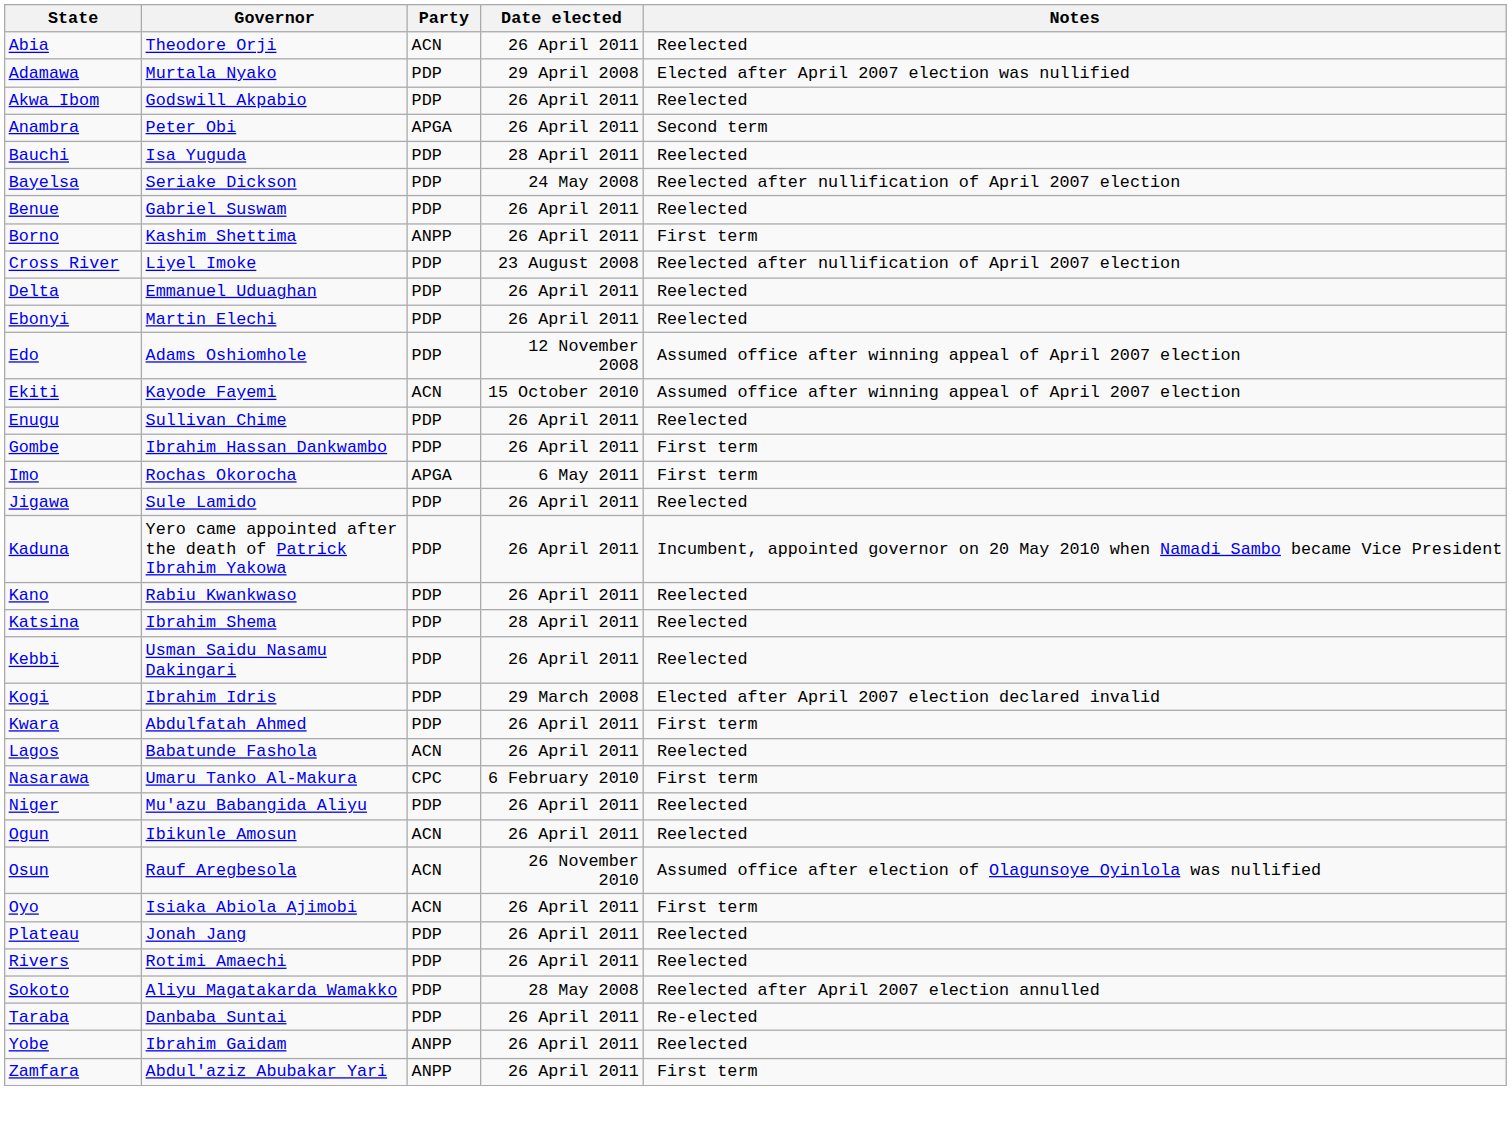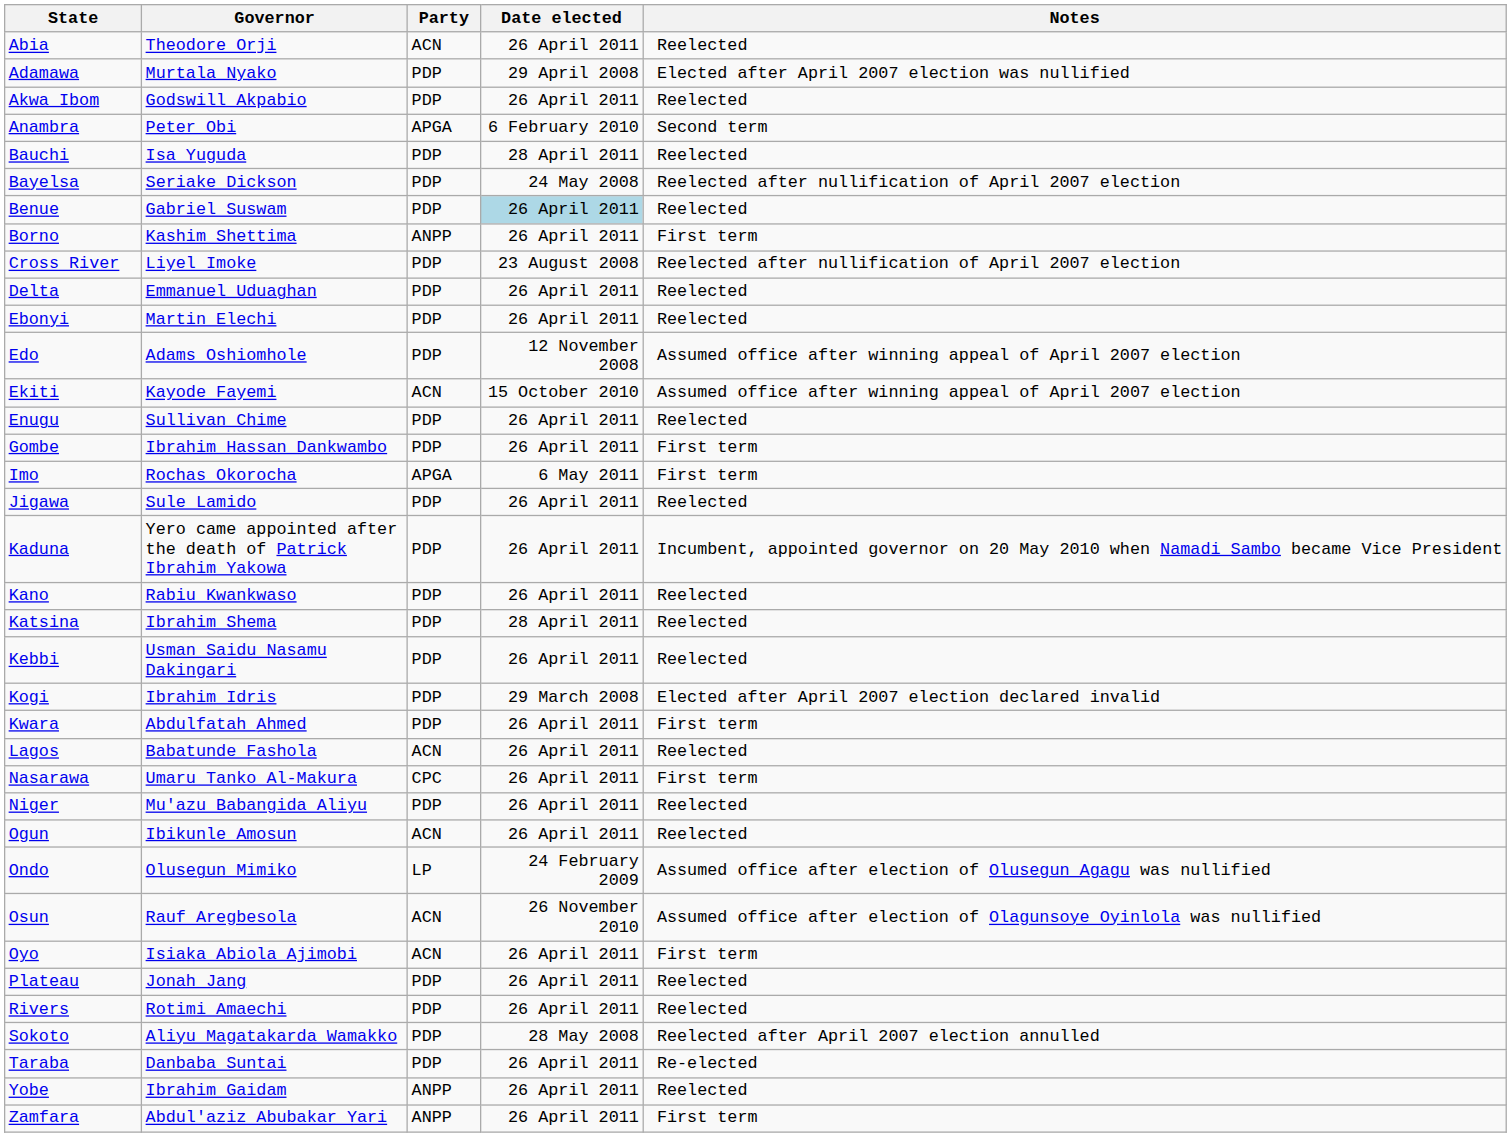Anambra | Date elected: 26 April 2011 -> 6 February 2010
Benue | Date elected: no background -> lightblue background
Nasarawa | Date elected: 6 February 2010 -> 26 April 2011
+ row: Ondo | Olusegun Mimiko | LP | 24 February 2009 | Assumed office after election of Olusegun Agagu was nullified
